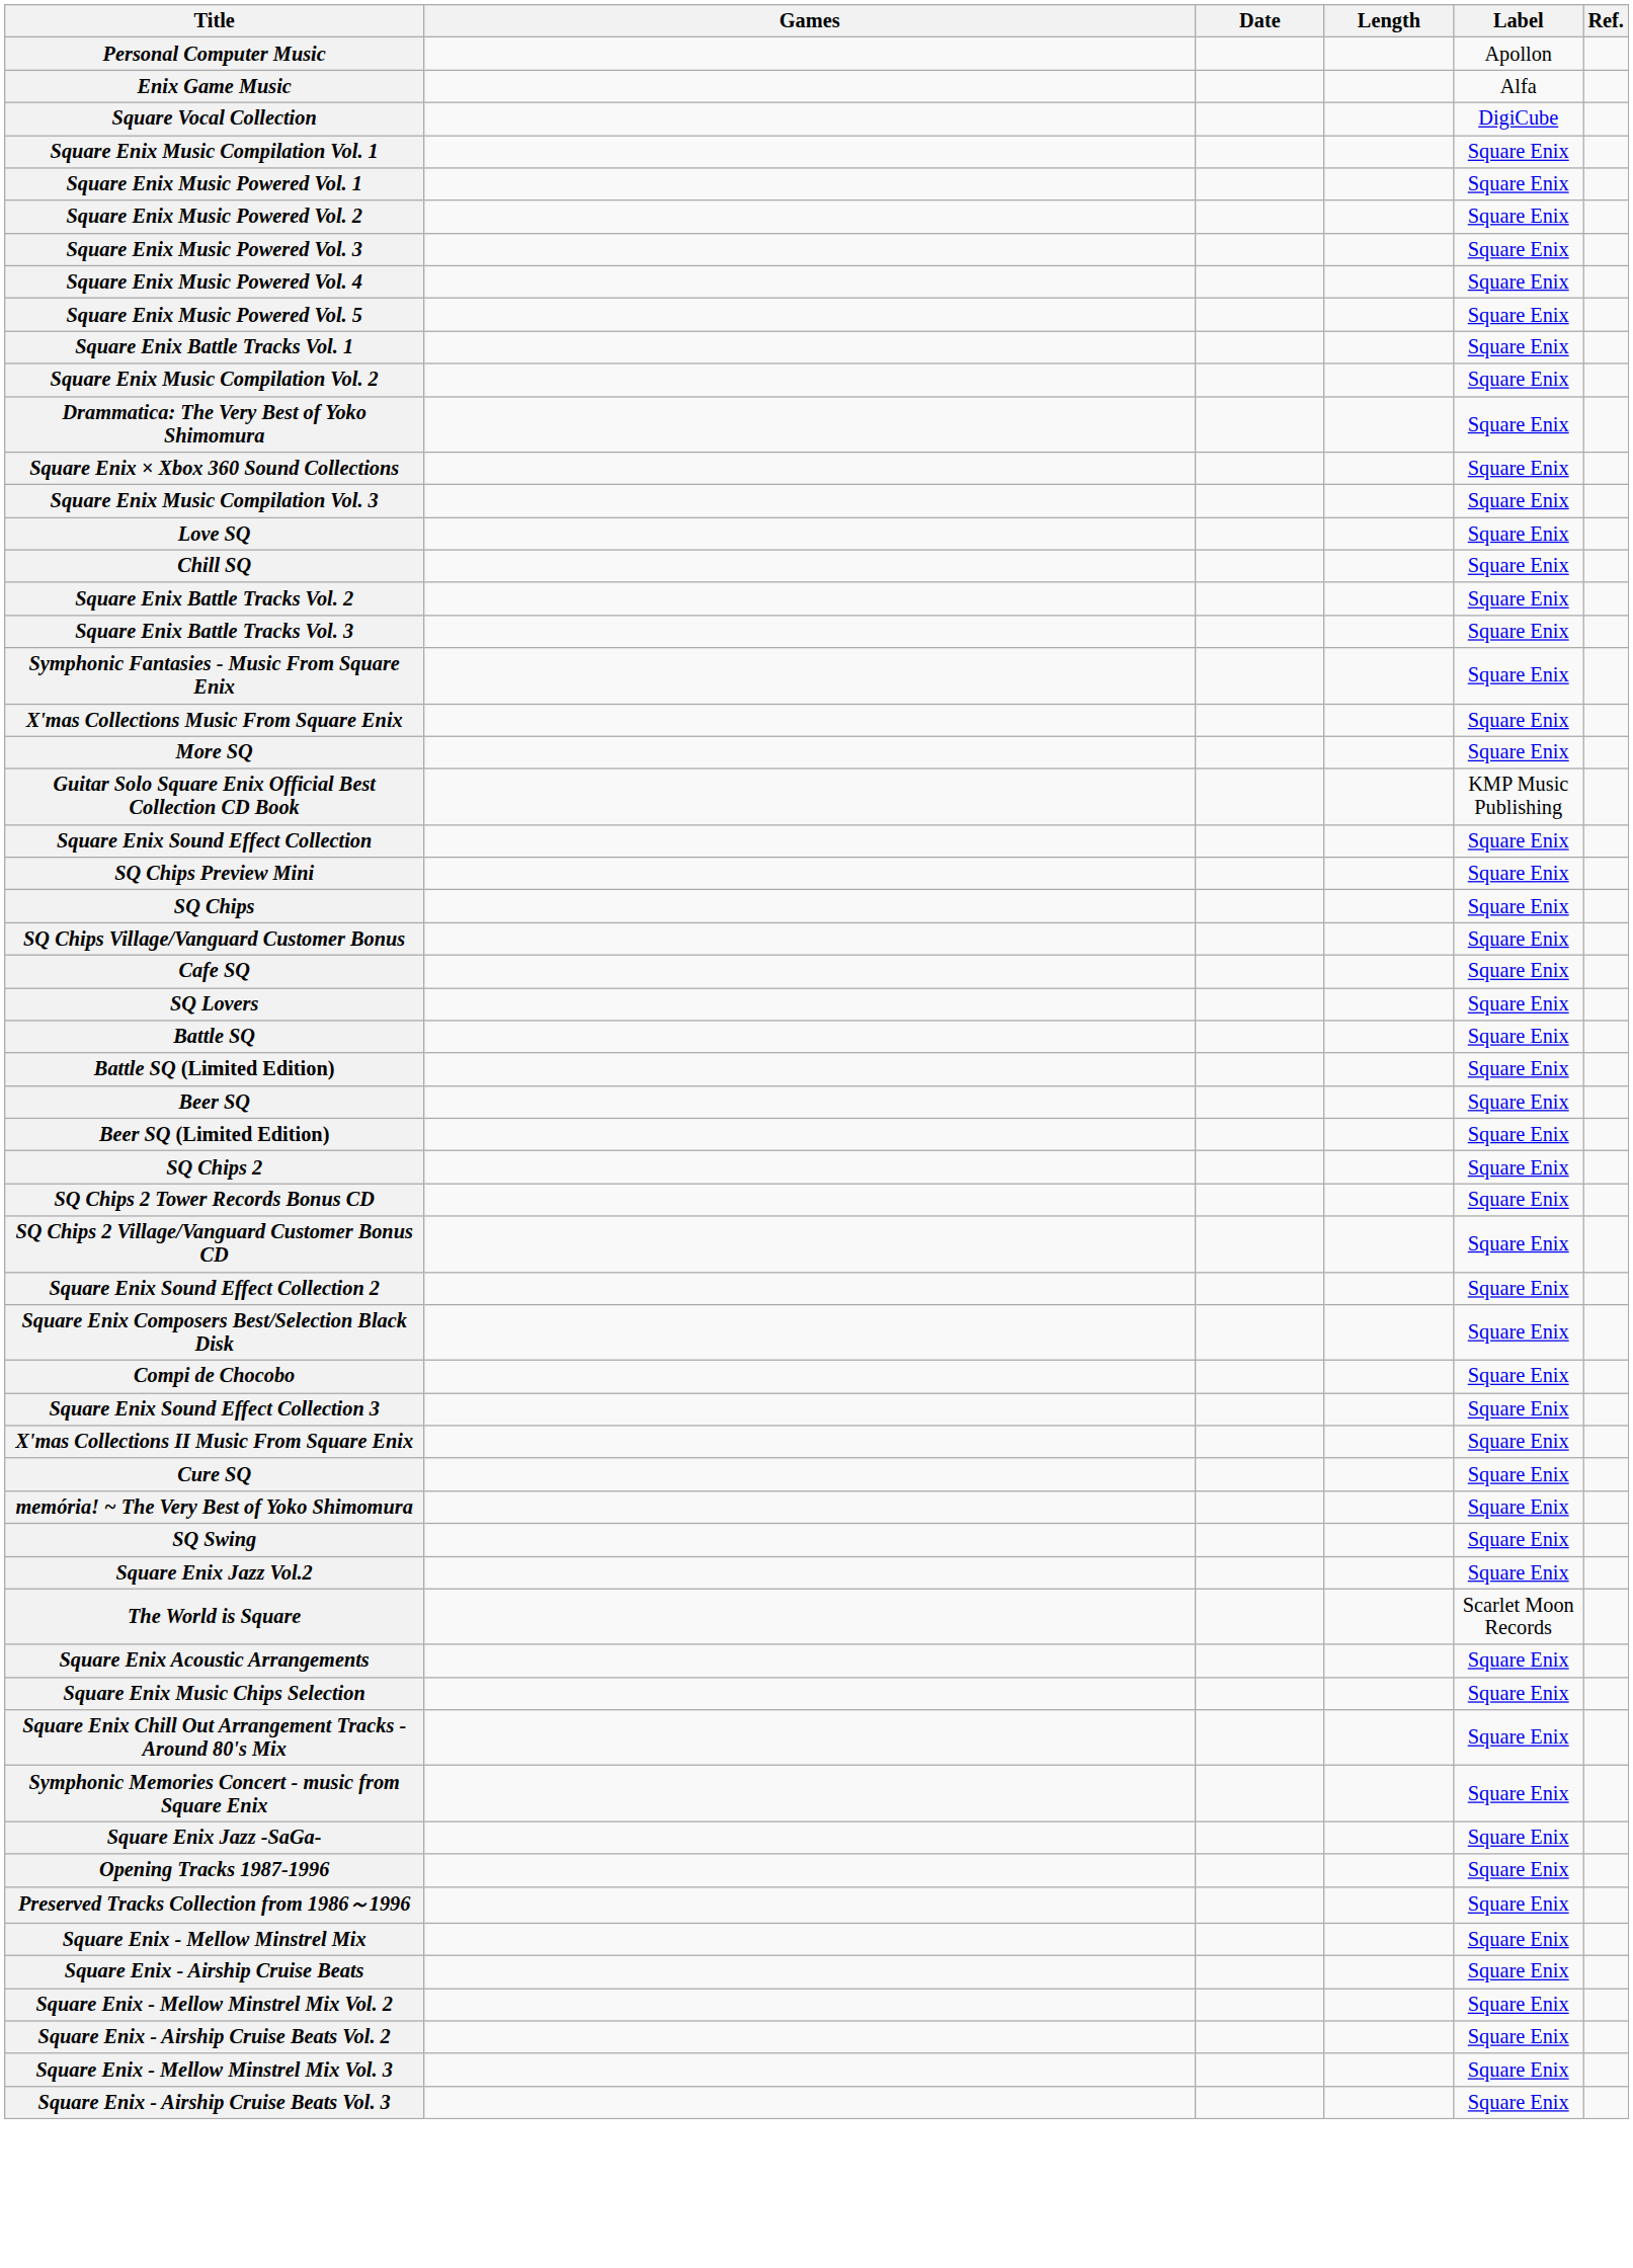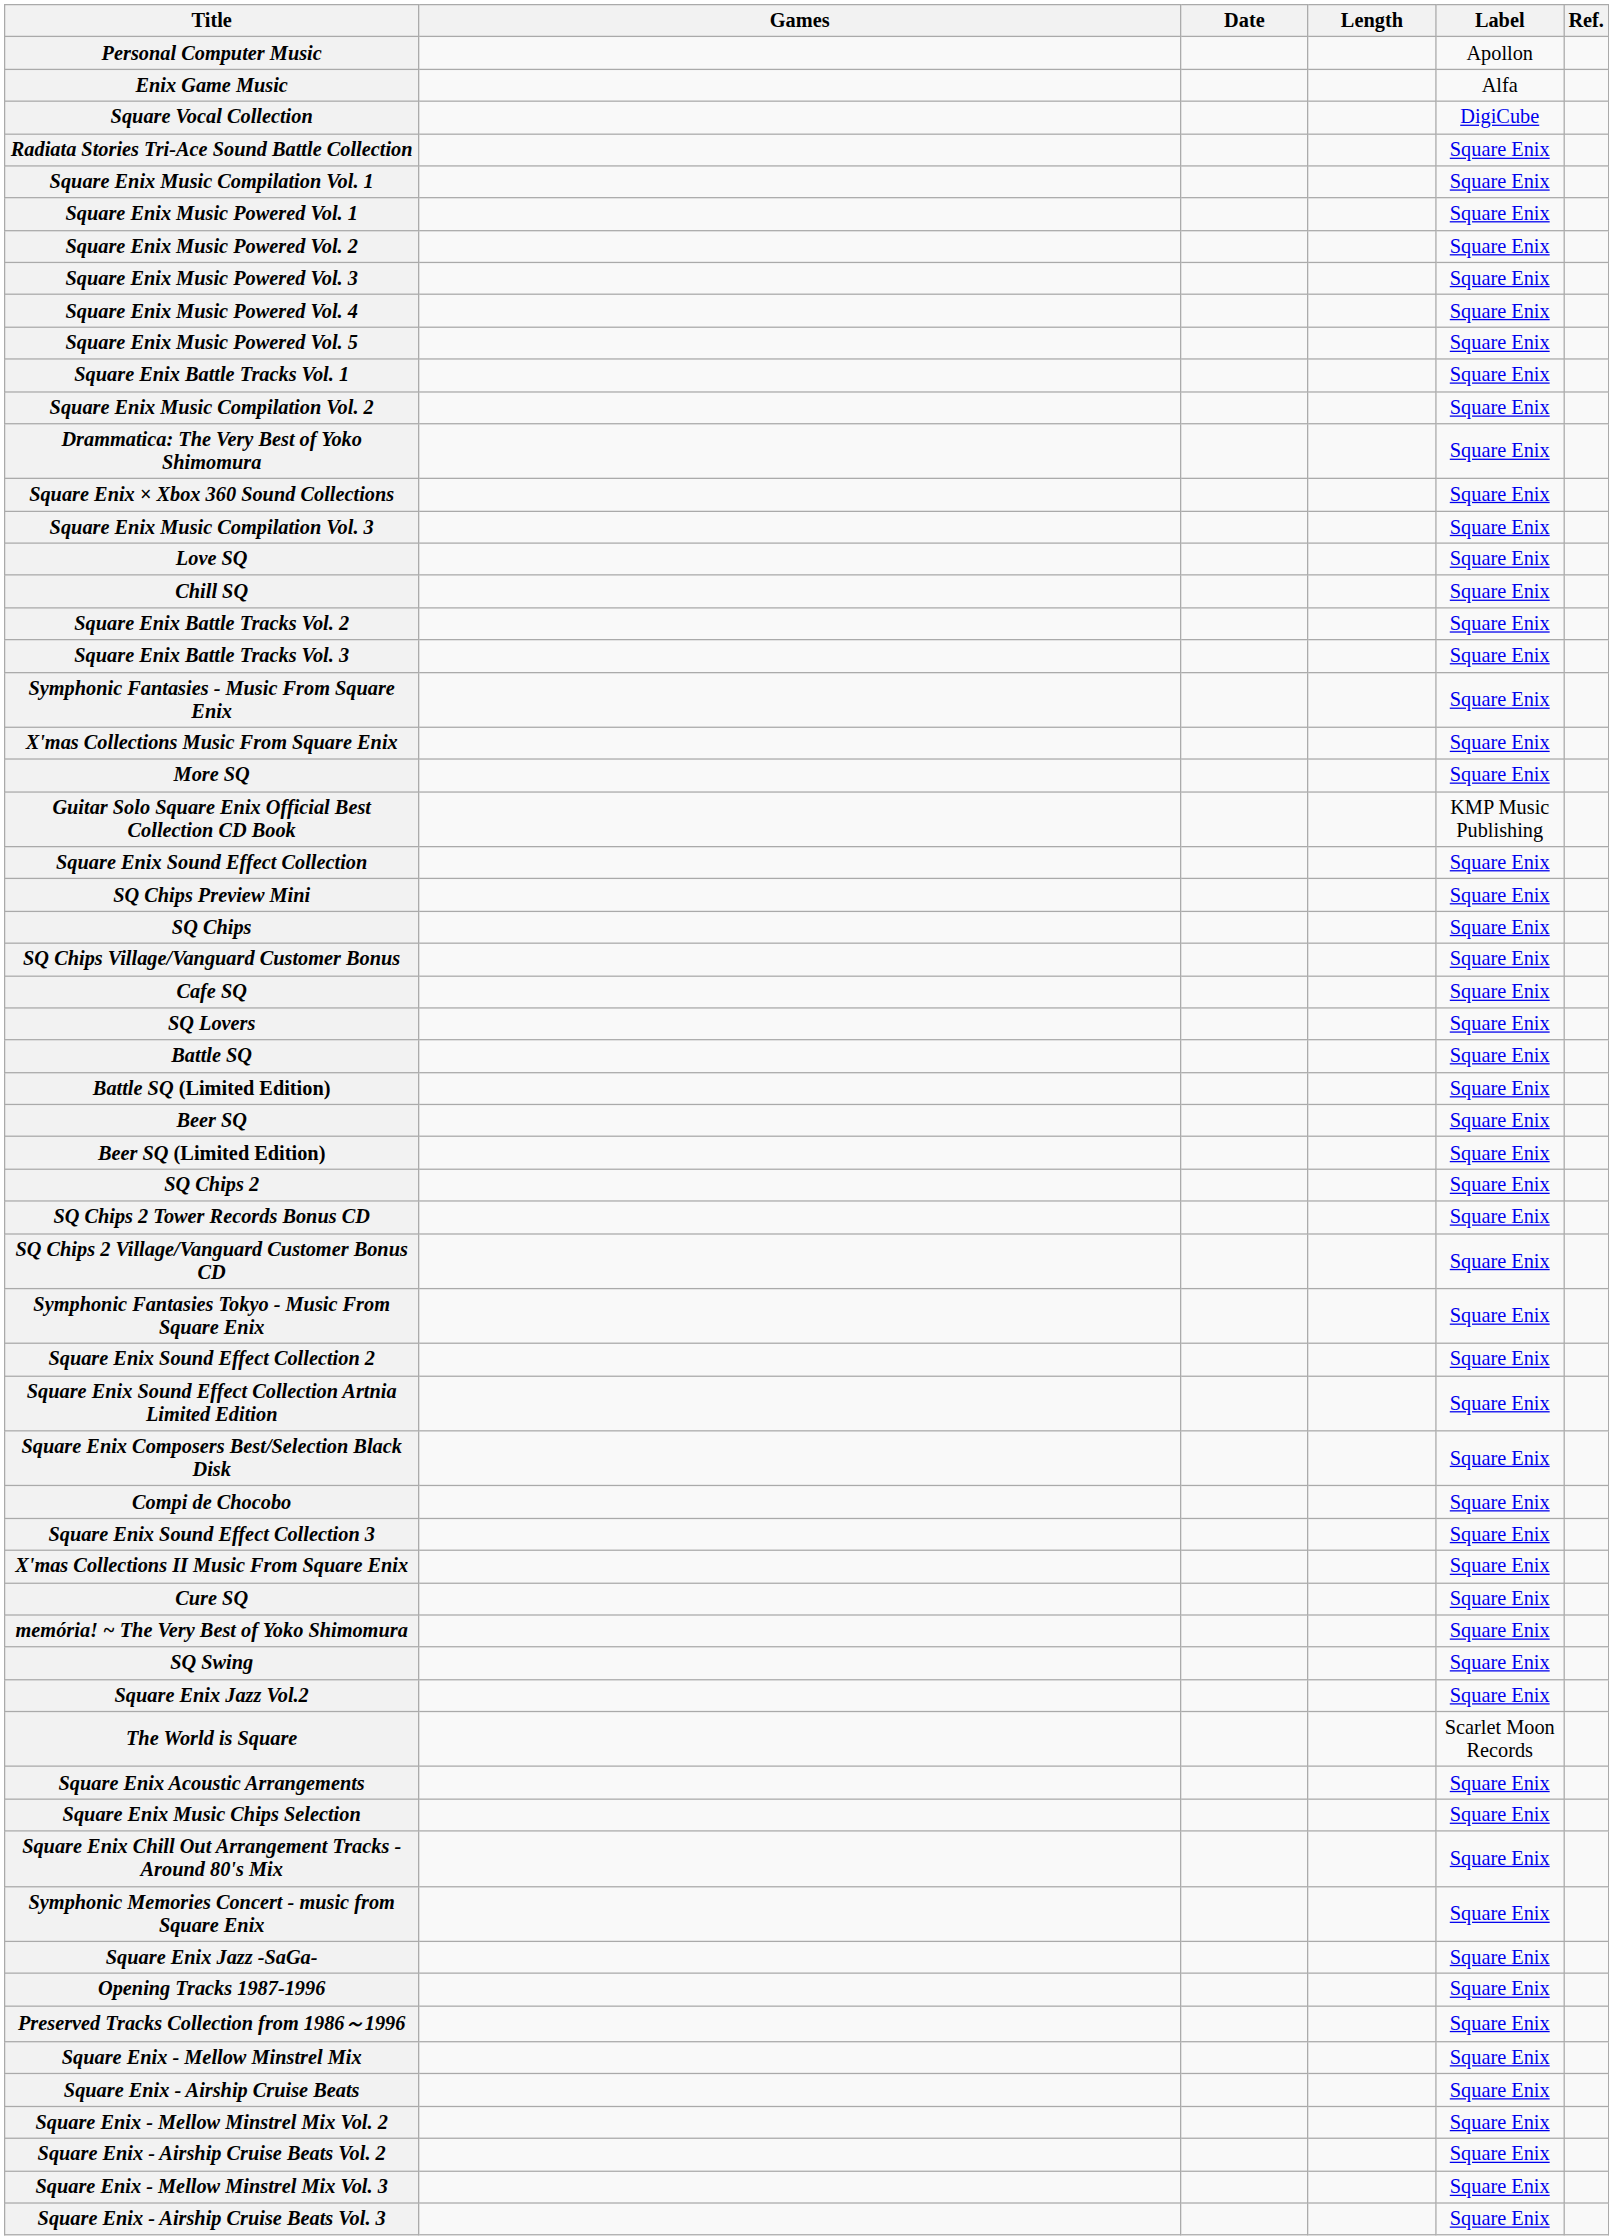+ row: Radiata Stories Tri-Ace Sound Battle Collection | Square Enix
+ row: Symphonic Fantasies Tokyo - Music From Square Enix | Square Enix
+ row: Square Enix Sound Effect Collection Artnia Limited Edition | Square Enix
